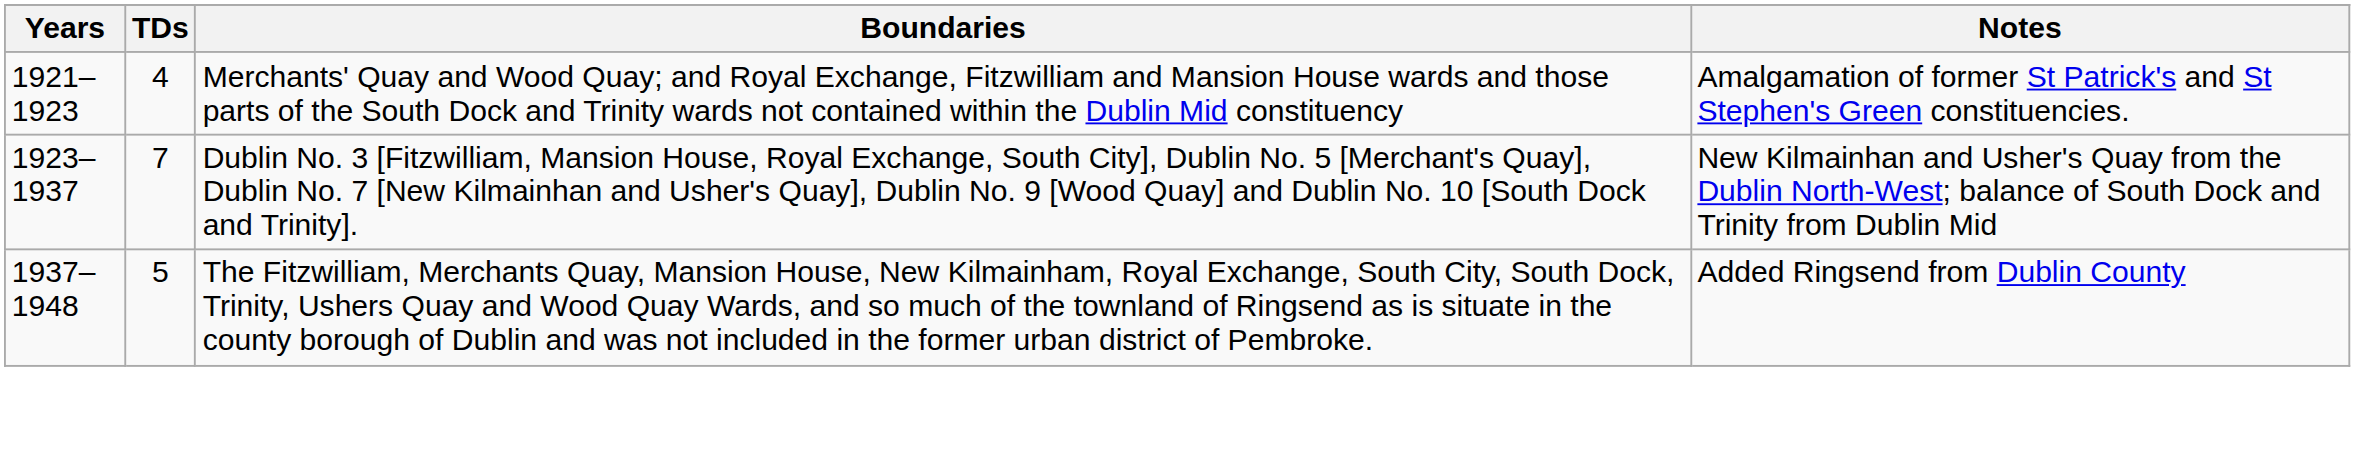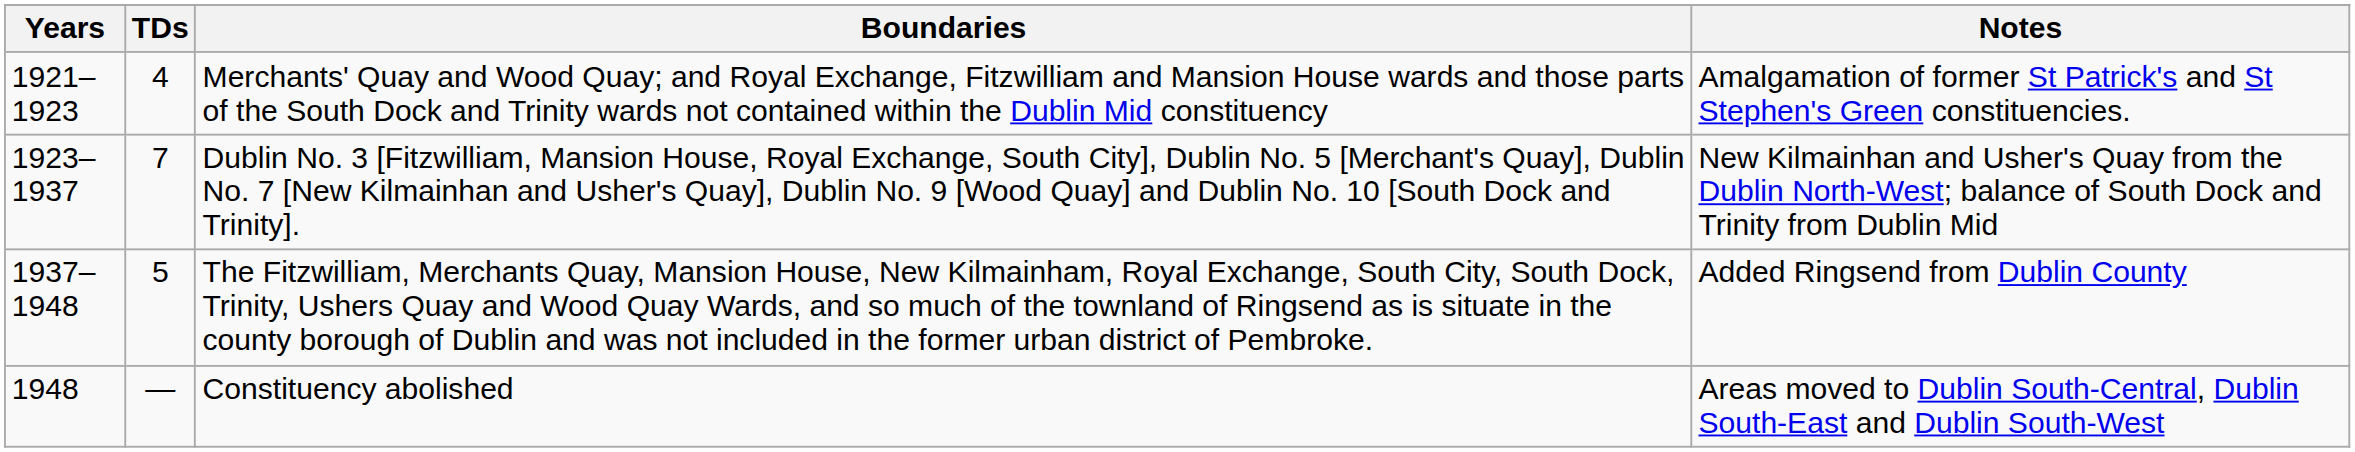+ row: 1948 | — | Constituency abolished | Areas moved to Dublin South-Central, Dublin South-East and Dublin South-West
